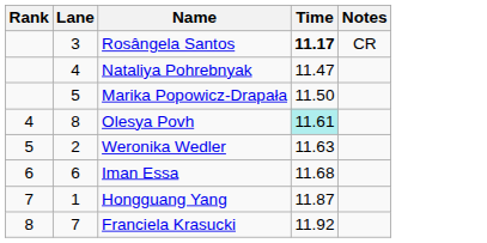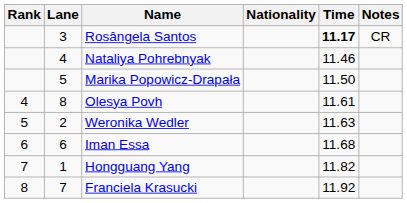+ column: Nationality
Nataliya Pohrebnyak | Time: 11.47 -> 11.46
Olesya Povh | Time: paleturquoise background -> no background
Hongguang Yang | Time: 11.87 -> 11.82
